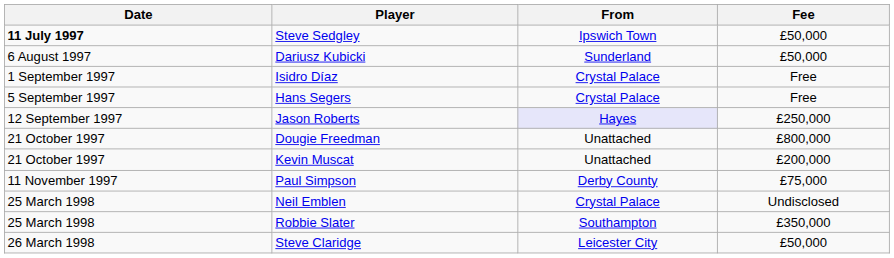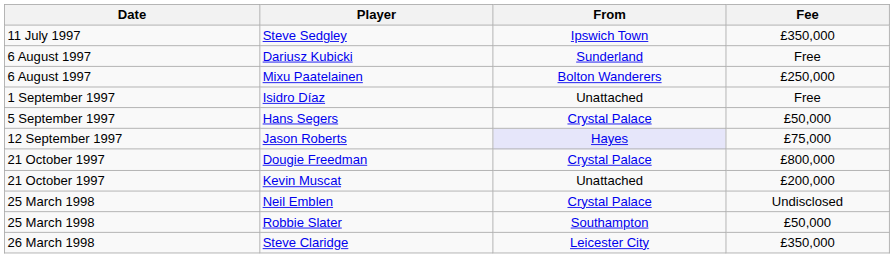Steve Sedgley | Date: bold -> normal
Steve Sedgley | Fee: £50,000 -> £350,000
Dariusz Kubicki | Fee: £50,000 -> Free
+ row: 6 August 1997 | Mixu Paatelainen | Bolton Wanderers | £250,000
Isidro Díaz | From: Crystal Palace -> Unattached
Hans Segers | Fee: Free -> £50,000
Jason Roberts | Fee: £250,000 -> £75,000
Dougie Freedman | From: Unattached -> Crystal Palace
- row: 11 November 1997 | Paul Simpson | Derby County | £75,000
Robbie Slater | Fee: £350,000 -> £50,000
Steve Claridge | Fee: £50,000 -> £350,000
